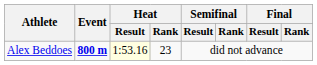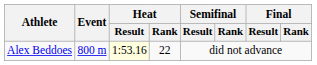Alex Beddoes | Event: bold -> normal
Alex Beddoes | Heat / Rank: 23 -> 22
